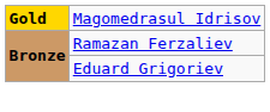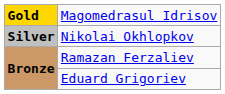+ row: Silver | Nikolai Okhlopkov
